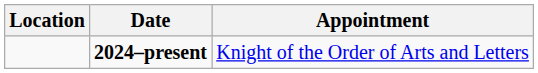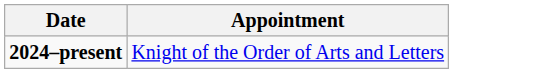- column: Location
